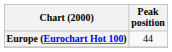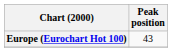Europe (Eurochart Hot 100) | Peak position: 44 -> 43
